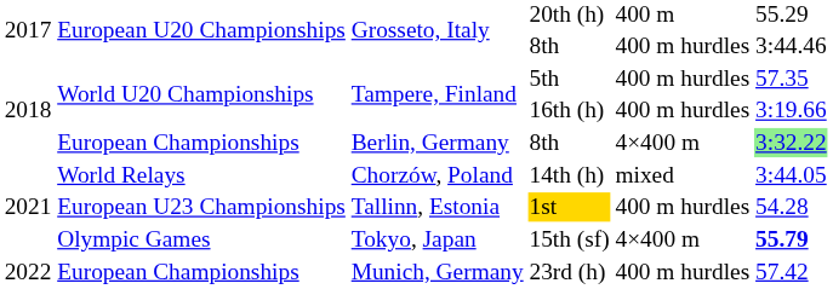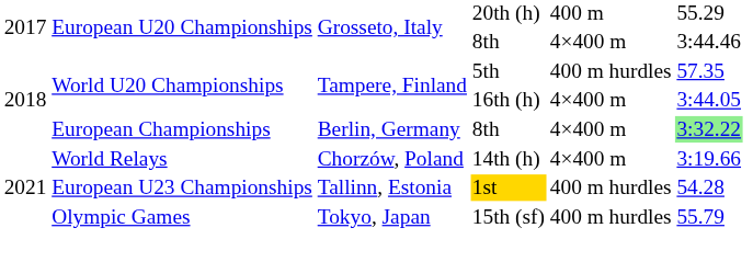Grosseto, Italy / 8th | column 5: 400 m hurdles -> 4×400 m
Tampere, Finland / 16th (h) | column 5: 400 m hurdles -> 4×400 m
Tampere, Finland / 16th (h) | column 6: 3:19.66 -> 3:44.05
Chorzów, Poland | column 5: mixed -> 4×400 m
Chorzów, Poland | column 6: 3:44.05 -> 3:19.66
Tokyo, Japan | column 5: 4×400 m -> 400 m hurdles
Tokyo, Japan | column 6: bold -> normal
- row: 2022 | European Championships | Munich, Germany | 23rd (h) | 400 m hurdles | 57.42
